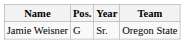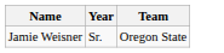- column: Pos. | G
